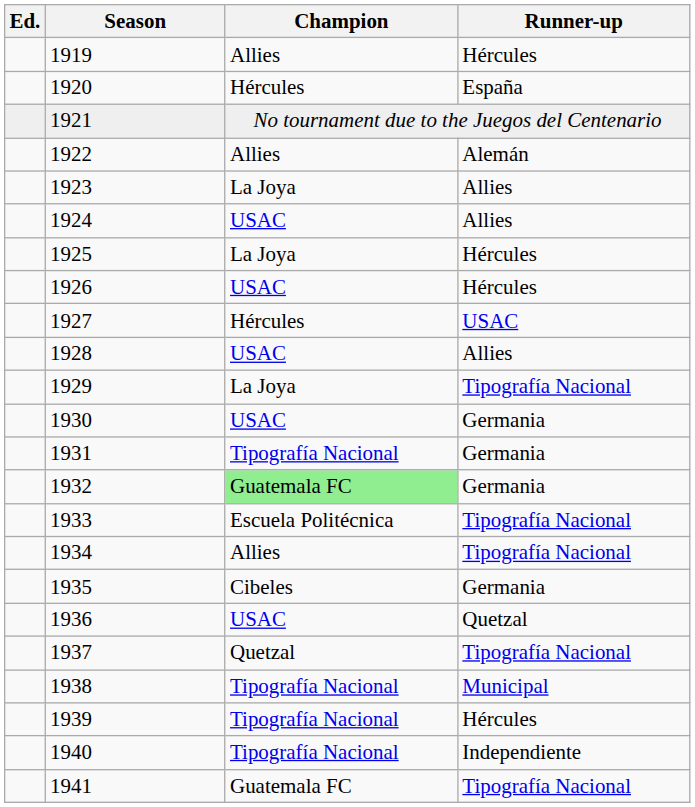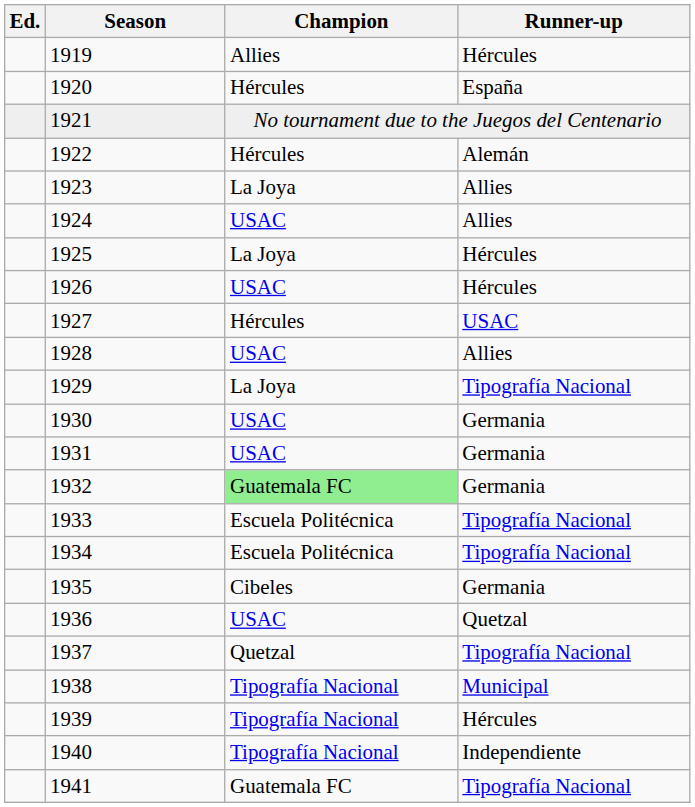1922 | Champion: Allies -> Hércules
1931 | Champion: Tipografía Nacional -> USAC
1934 | Champion: Allies -> Escuela Politécnica
